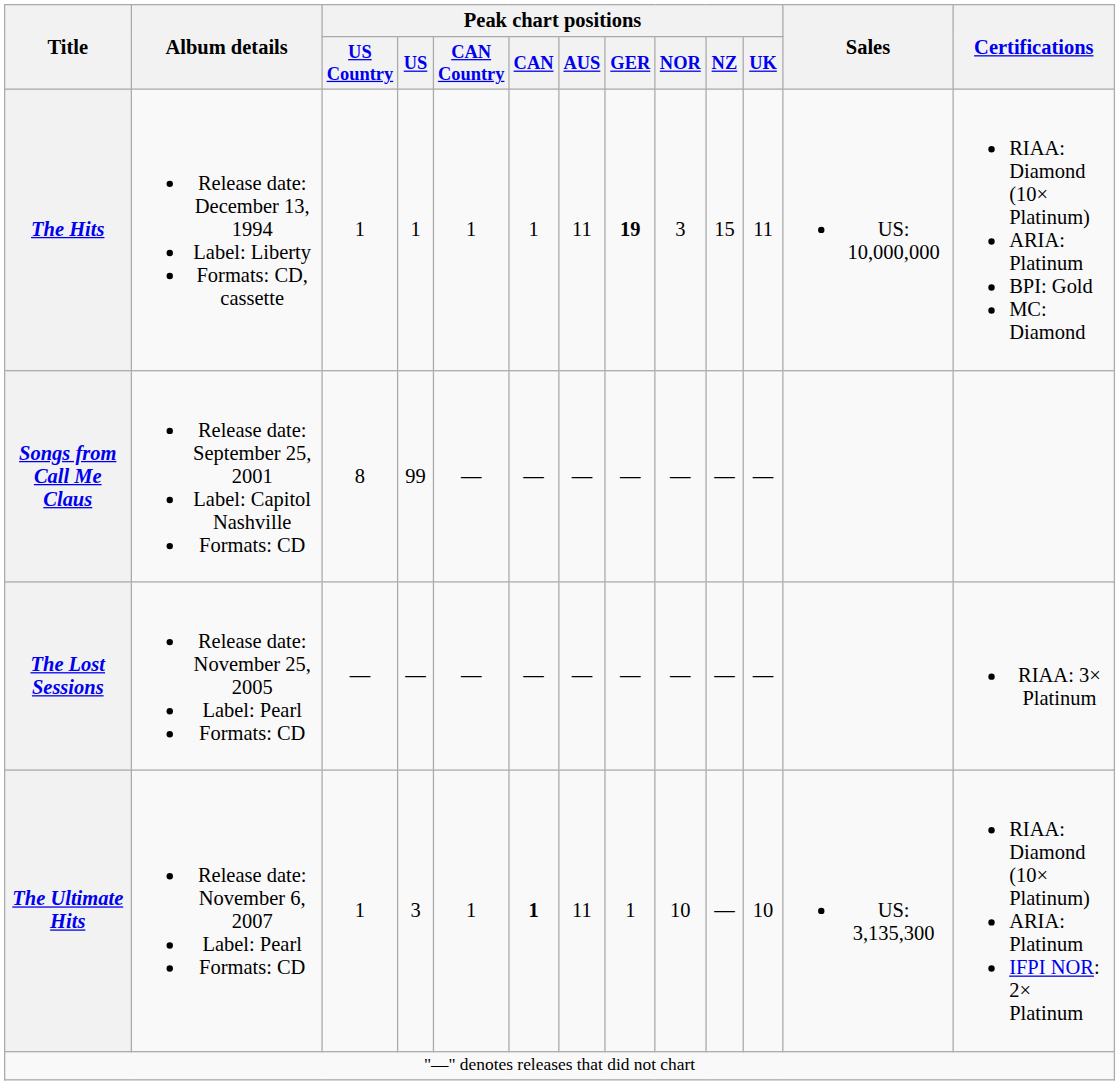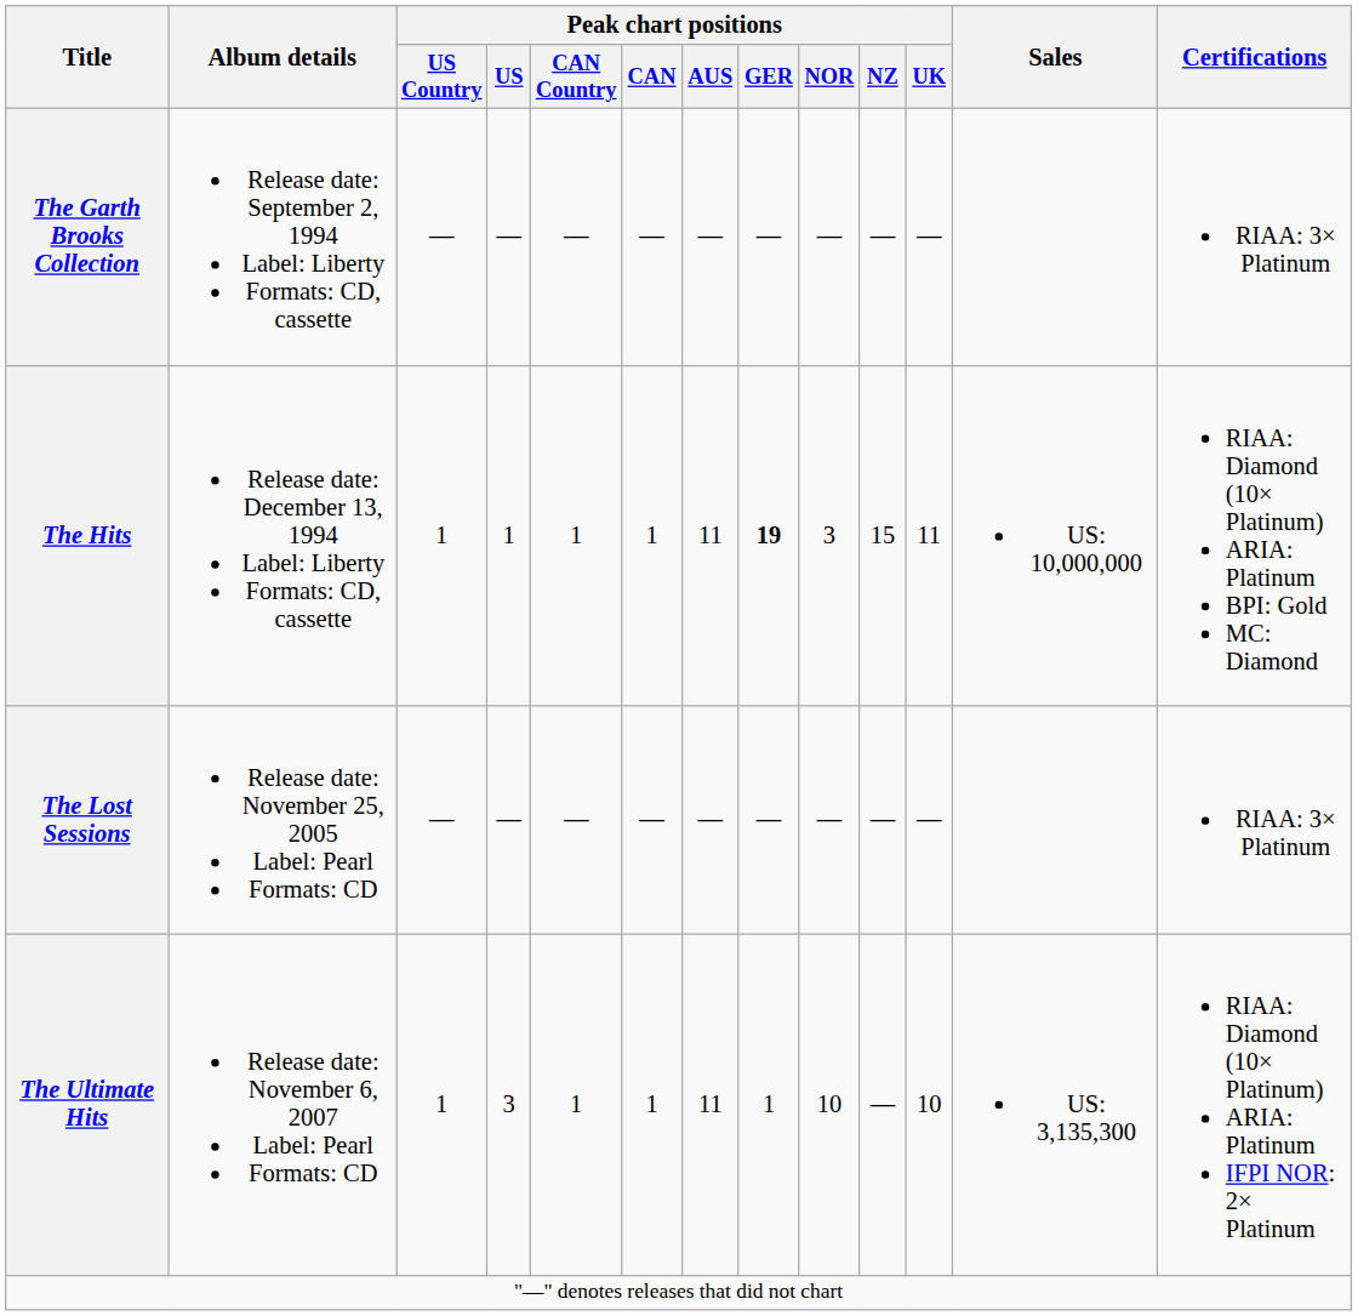+ row: The Garth Brooks Collection | Release date: September 2, 1994 Label: Liberty Formats: CD, cassette | — | — | — | — | — | — | — | — | — | RIAA: 3× Platinum
- row: Songs from Call Me Claus | Release date: September 25, 2001 Label: Capitol Nashville Formats: CD | 8 | 99 | — | — | — | — | — | — | —
The Ultimate Hits | Peak chart positions / CAN: bold -> normal
